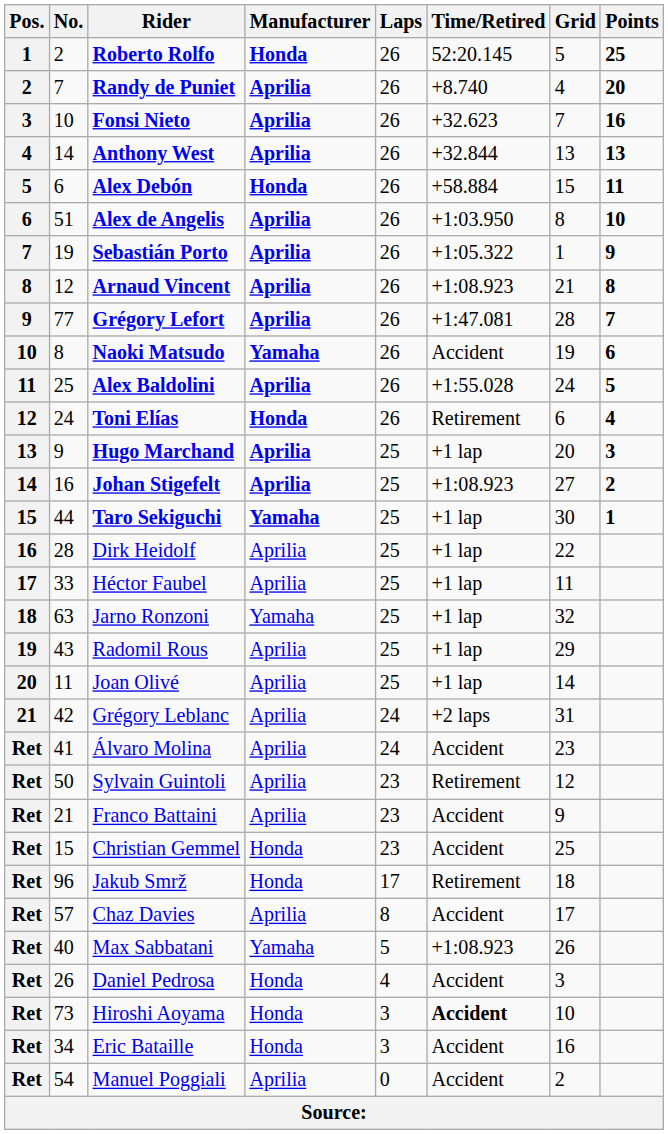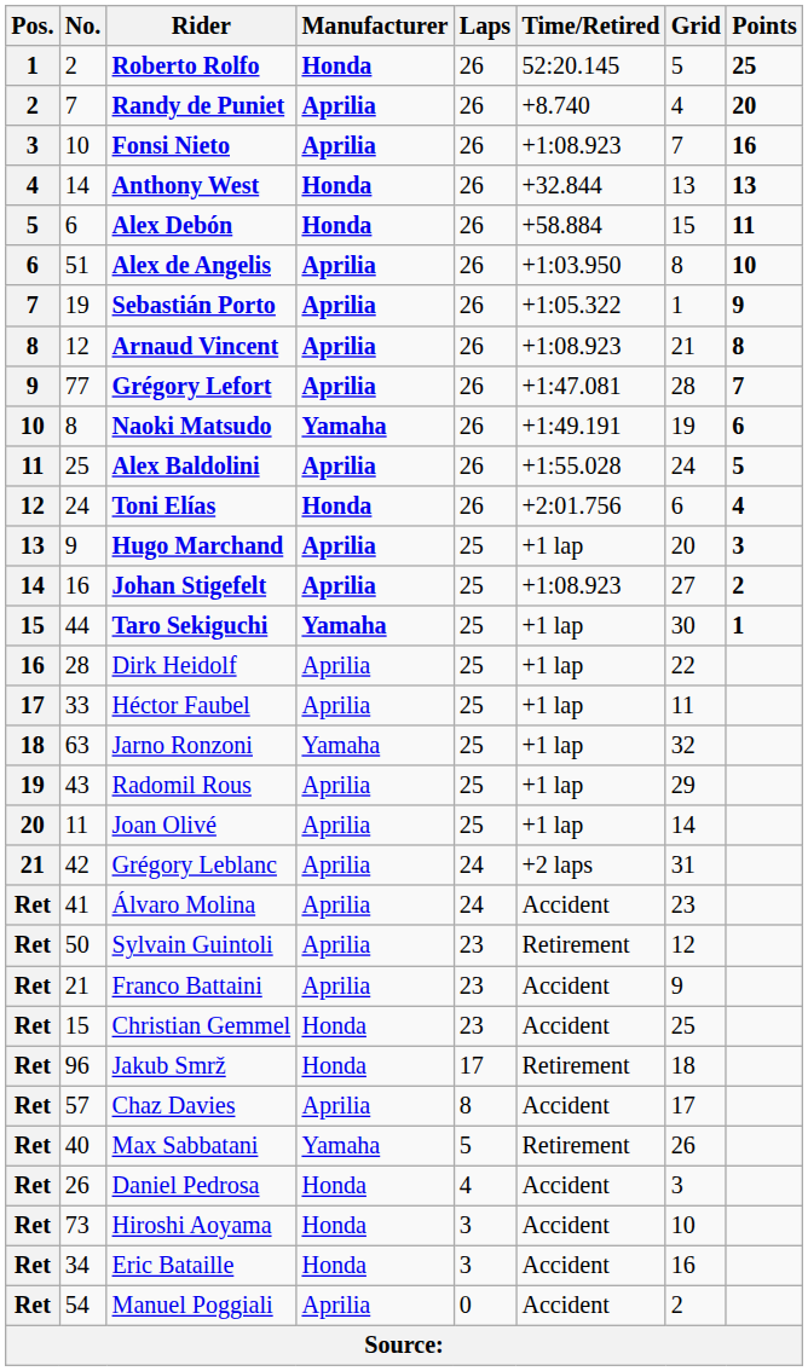Fonsi Nieto | Time/Retired: +32.623 -> +1:08.923
Anthony West | Manufacturer: Aprilia -> Honda
Naoki Matsudo | Time/Retired: Accident -> +1:49.191
Toni Elías | Time/Retired: Retirement -> +2:01.756
Max Sabbatani | Time/Retired: +1:08.923 -> Retirement
Hiroshi Aoyama | Time/Retired: bold -> normal
